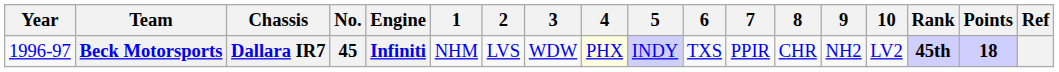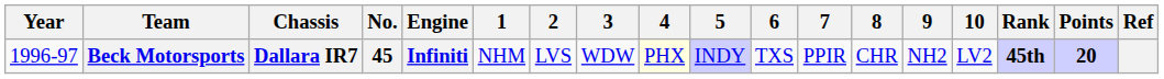Beck Motorsports | Points: 18 -> 20
